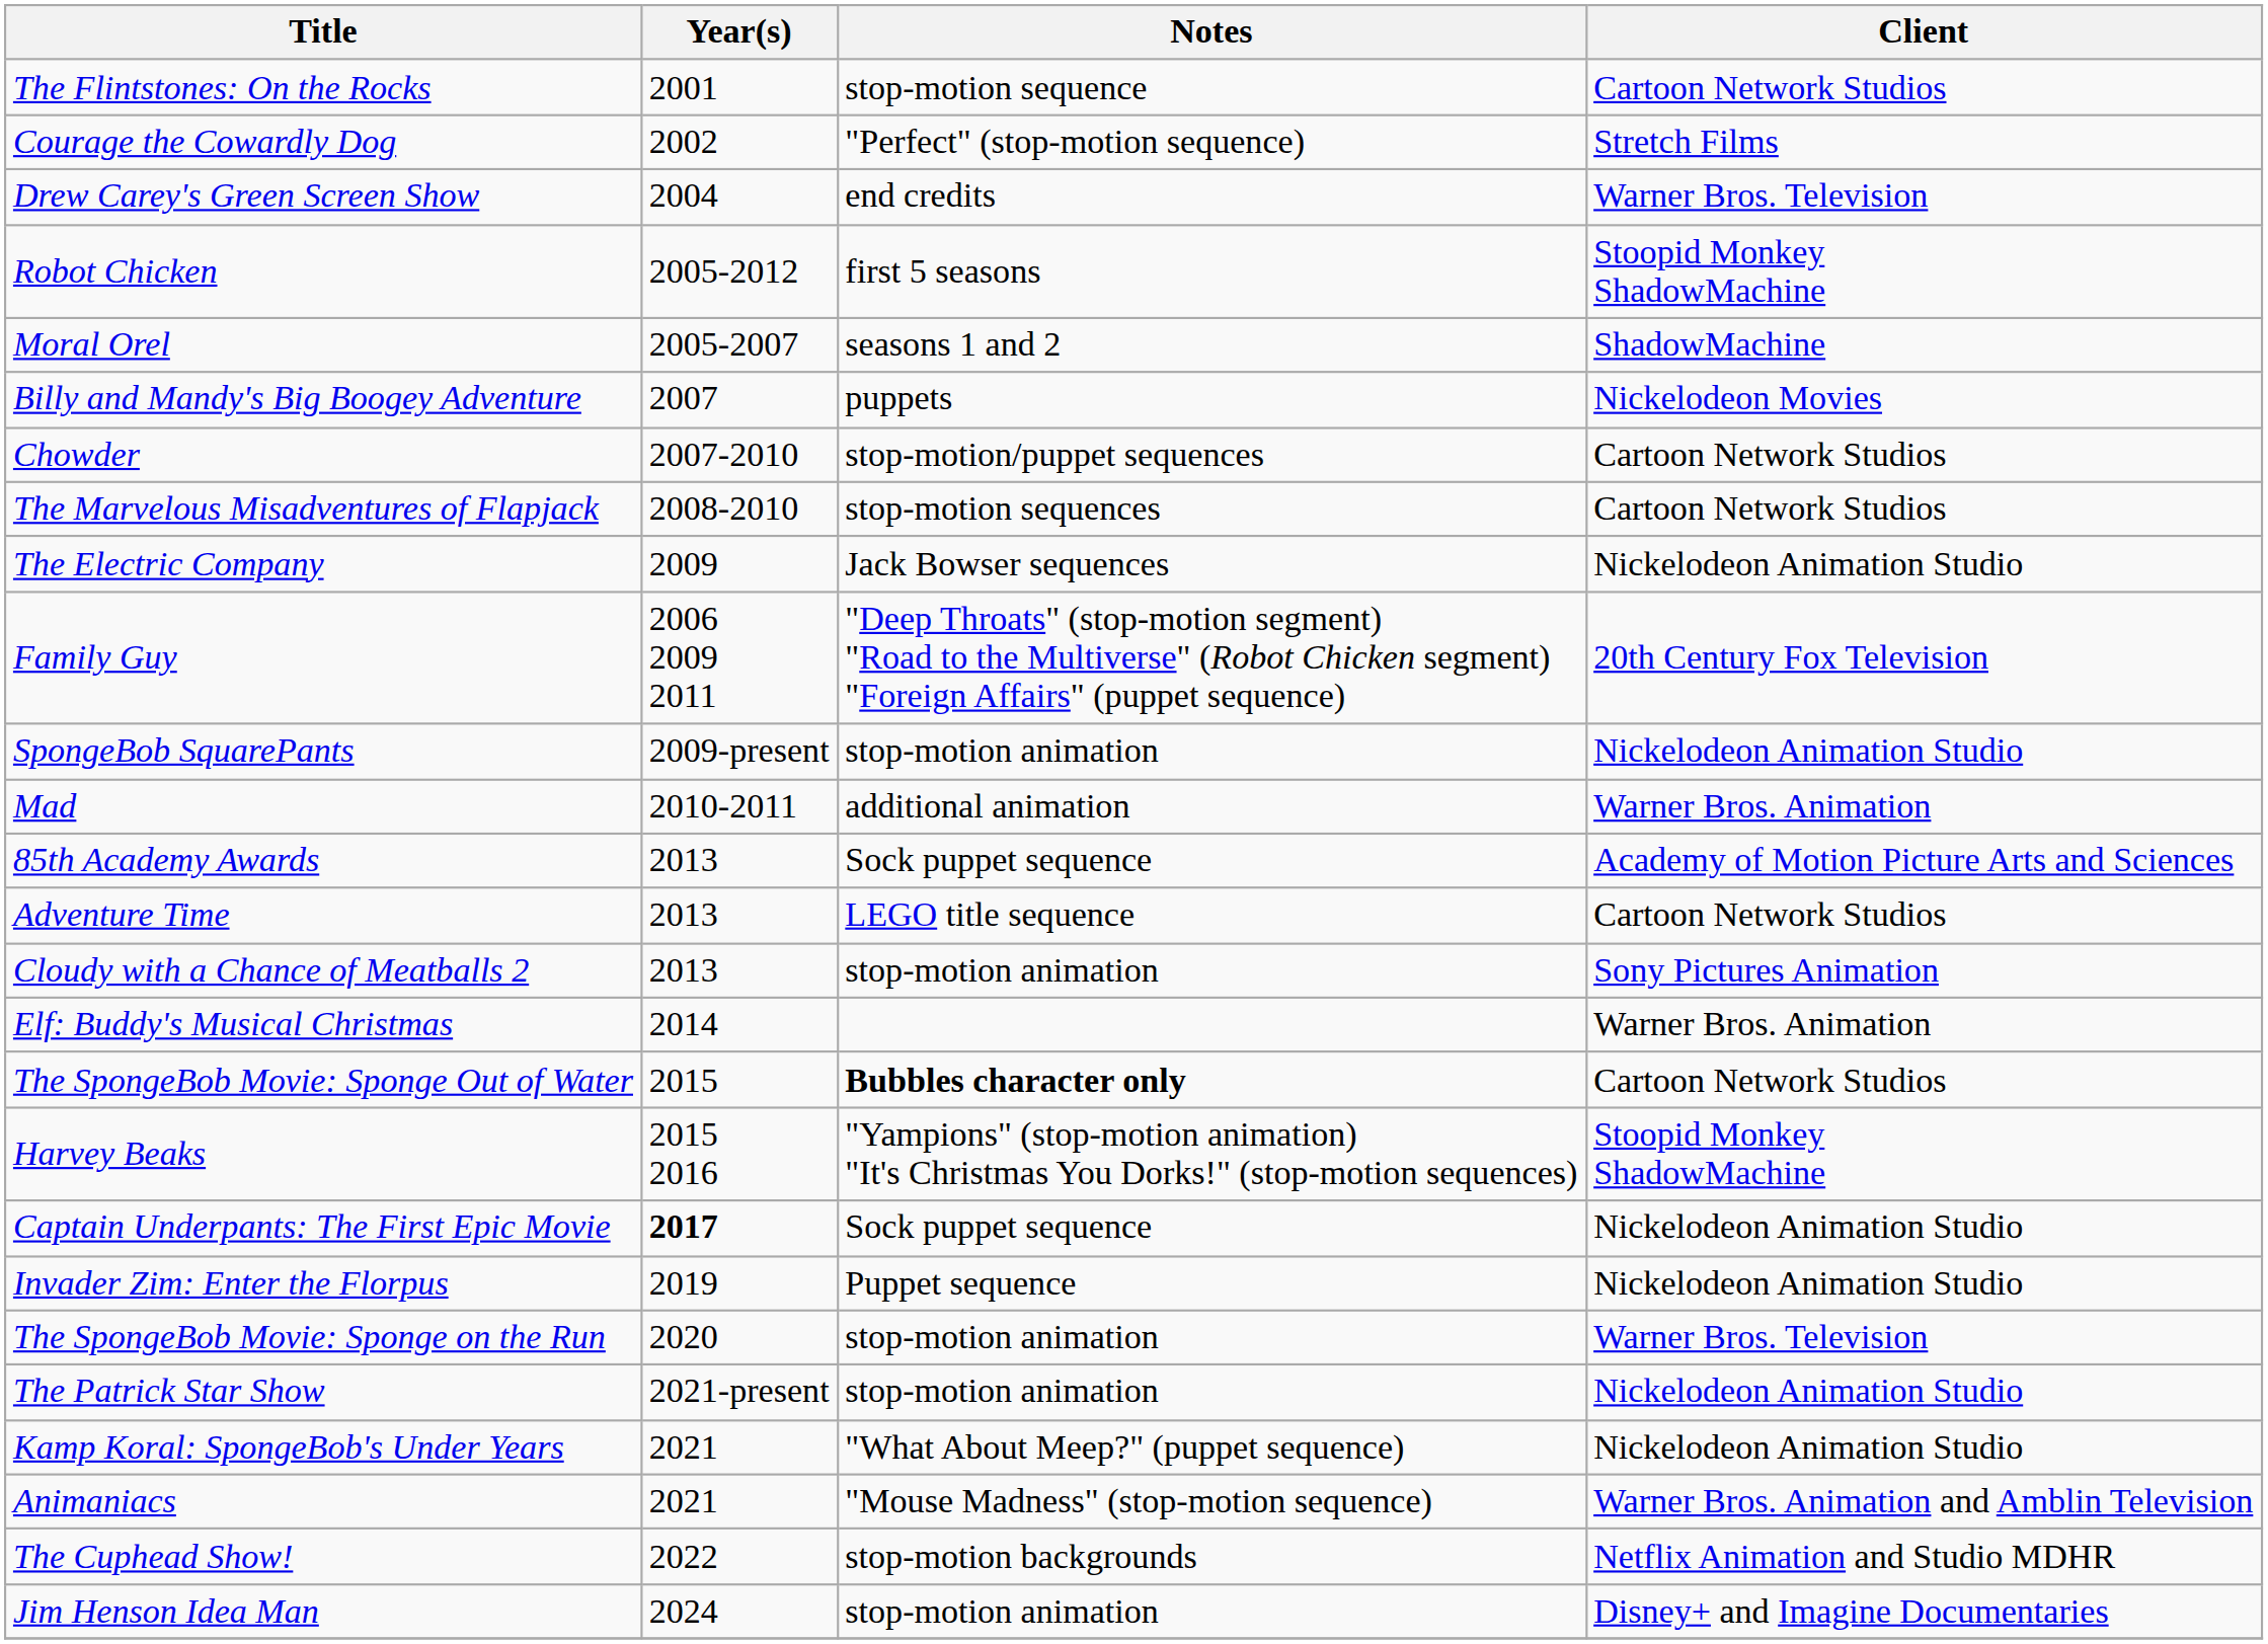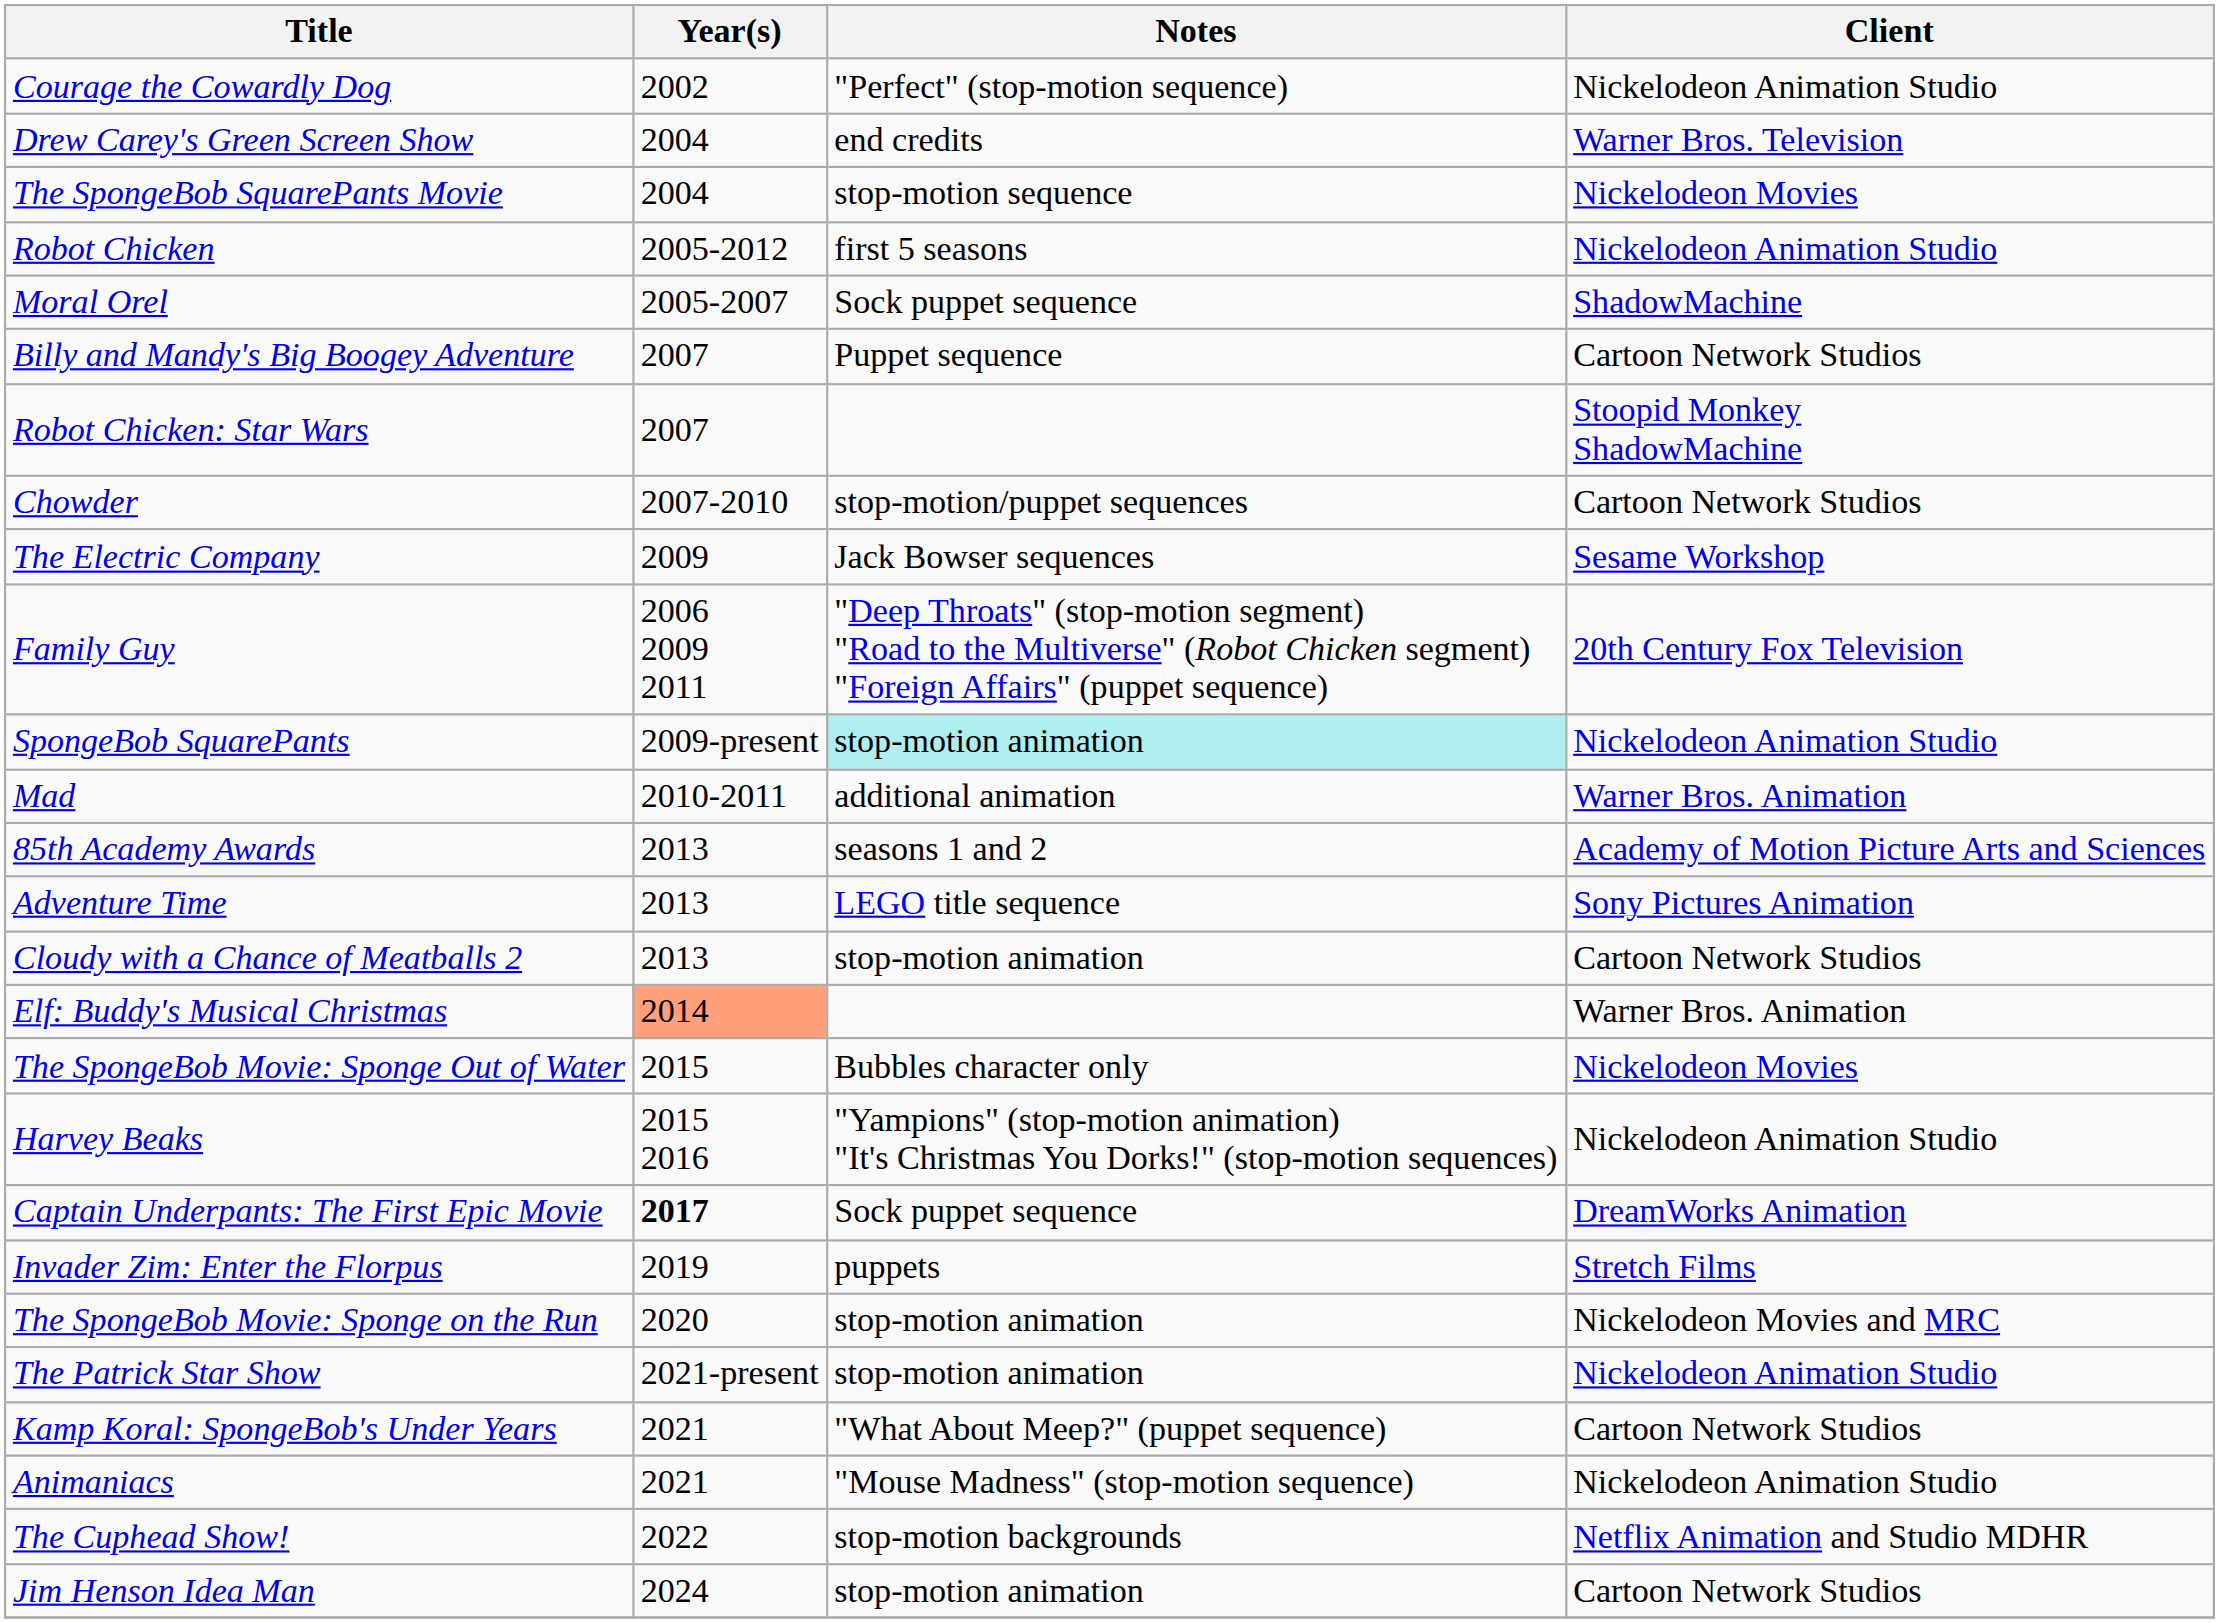- row: The Flintstones: On the Rocks | 2001 | stop-motion sequence | Cartoon Network Studios
Courage the Cowardly Dog | Client: Stretch Films -> Nickelodeon Animation Studio
+ row: The SpongeBob SquarePants Movie | 2004 | stop-motion sequence | Nickelodeon Movies
Robot Chicken | Client: Stoopid Monkey ShadowMachine -> Nickelodeon Animation Studio
Moral Orel | Notes: seasons 1 and 2 -> Sock puppet sequence
Billy and Mandy's Big Boogey Adventure | Notes: puppets -> Puppet sequence
Billy and Mandy's Big Boogey Adventure | Client: Nickelodeon Movies -> Cartoon Network Studios
+ row: Robot Chicken: Star Wars | 2007 | Stoopid Monkey ShadowMachine
- row: The Marvelous Misadventures of Flapjack | 2008-2010 | stop-motion sequences | Cartoon Network Studios
The Electric Company | Client: Nickelodeon Animation Studio -> Sesame Workshop
SpongeBob SquarePants | Notes: no background -> paleturquoise background
85th Academy Awards | Notes: Sock puppet sequence -> seasons 1 and 2
Adventure Time | Client: Cartoon Network Studios -> Sony Pictures Animation
Cloudy with a Chance of Meatballs 2 | Client: Sony Pictures Animation -> Cartoon Network Studios
Elf: Buddy's Musical Christmas | Year(s): no background -> lightsalmon background
The SpongeBob Movie: Sponge Out of Water | Notes: bold -> normal
The SpongeBob Movie: Sponge Out of Water | Client: Cartoon Network Studios -> Nickelodeon Movies
Harvey Beaks | Client: Stoopid Monkey ShadowMachine -> Nickelodeon Animation Studio
Captain Underpants: The First Epic Movie | Client: Nickelodeon Animation Studio -> DreamWorks Animation
Invader Zim: Enter the Florpus | Notes: Puppet sequence -> puppets
Invader Zim: Enter the Florpus | Client: Nickelodeon Animation Studio -> Stretch Films
The SpongeBob Movie: Sponge on the Run | Client: Warner Bros. Television -> Nickelodeon Movies and MRC
Kamp Koral: SpongeBob's Under Years | Client: Nickelodeon Animation Studio -> Cartoon Network Studios
Animaniacs | Client: Warner Bros. Animation and Amblin Television -> Nickelodeon Animation Studio
Jim Henson Idea Man | Client: Disney+ and Imagine Documentaries -> Cartoon Network Studios
